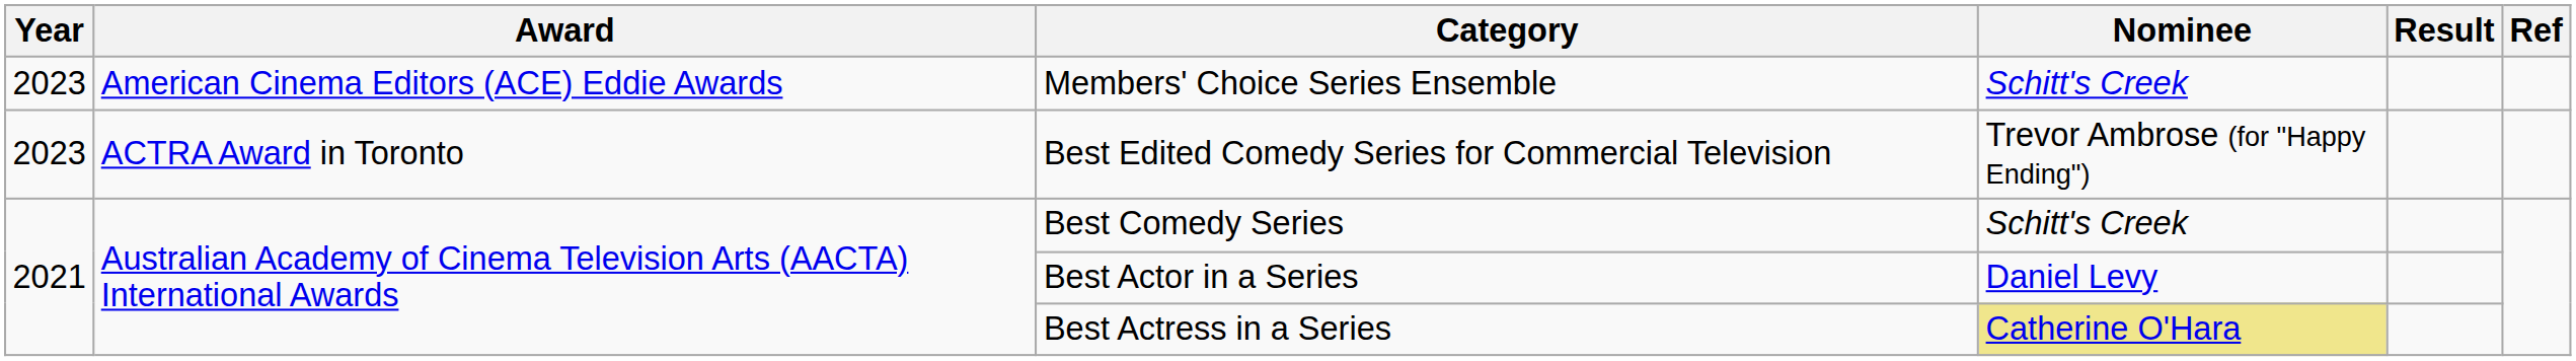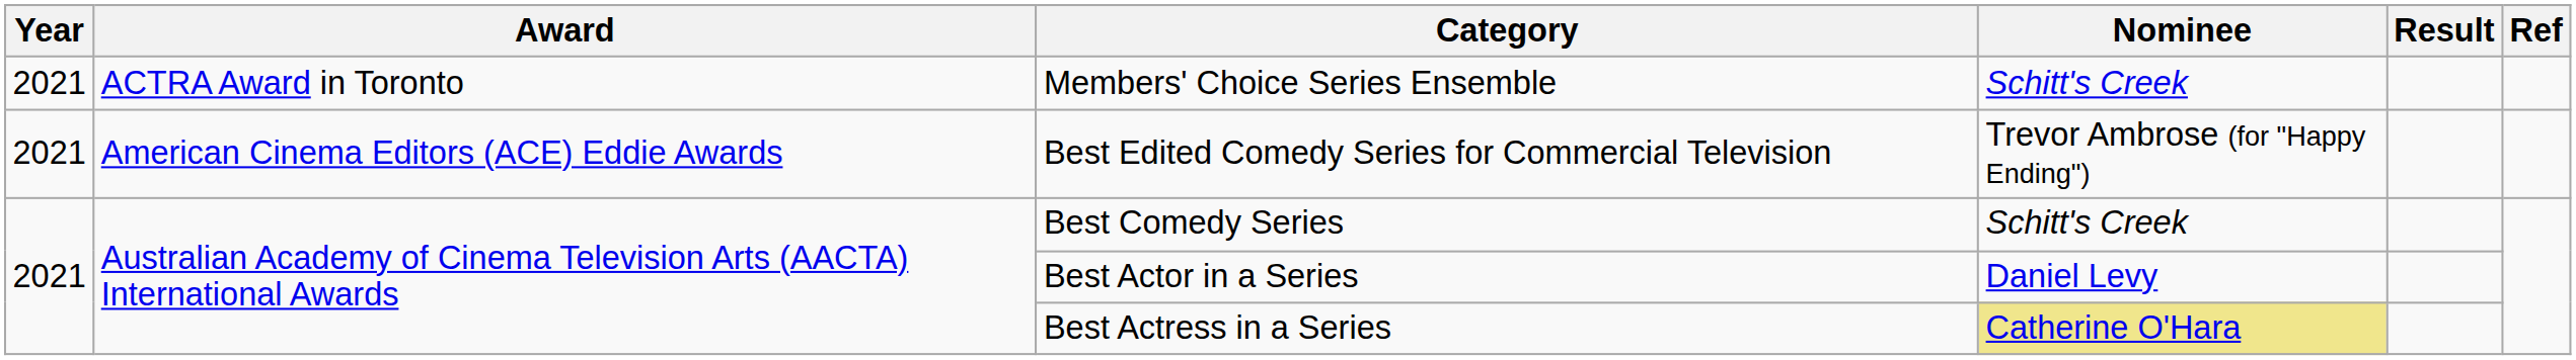Members' Choice Series Ensemble | Year: 2023 -> 2021
Members' Choice Series Ensemble | Award: American Cinema Editors (ACE) Eddie Awards -> ACTRA Award in Toronto
Best Edited Comedy Series for Commercial Television | Year: 2023 -> 2021
Best Edited Comedy Series for Commercial Television | Award: ACTRA Award in Toronto -> American Cinema Editors (ACE) Eddie Awards
